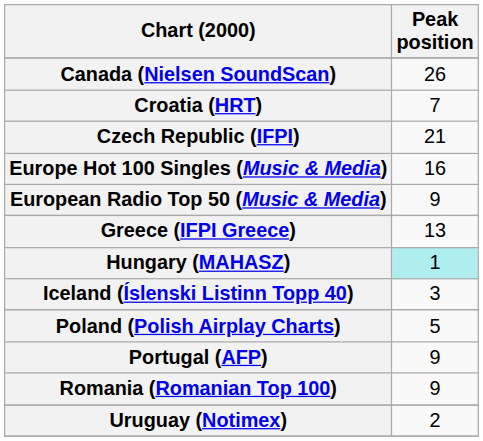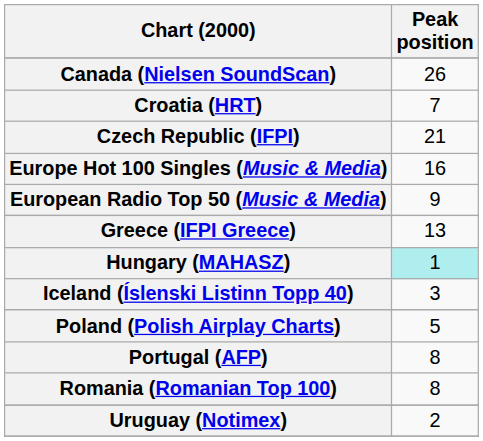Portugal (AFP) | Peak position: 9 -> 8
Romania (Romanian Top 100) | Peak position: 9 -> 8
